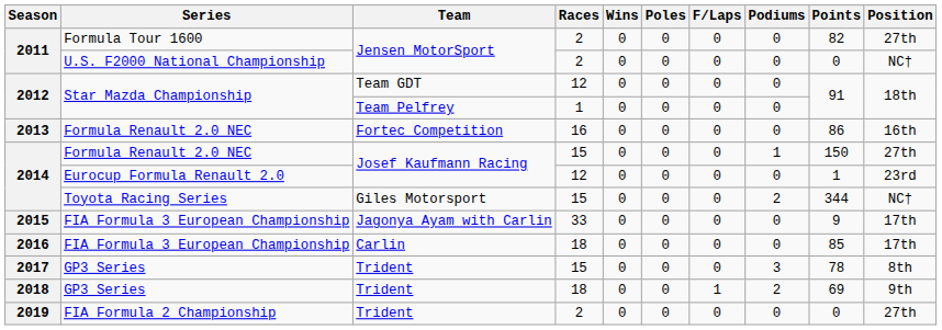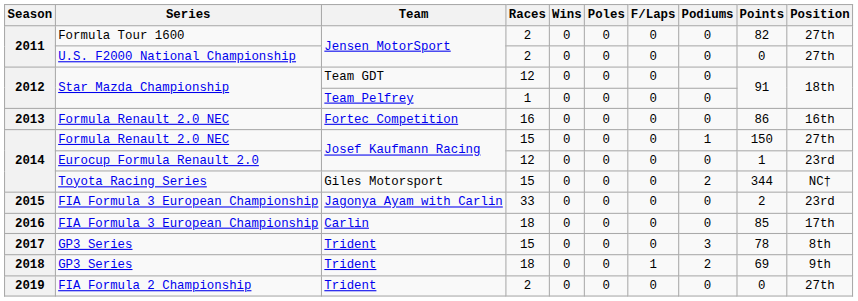2011 / U.S. F2000 National Championship | Position: NC† -> 27th
2015 | Points: 9 -> 2
2015 | Position: 17th -> 23rd
